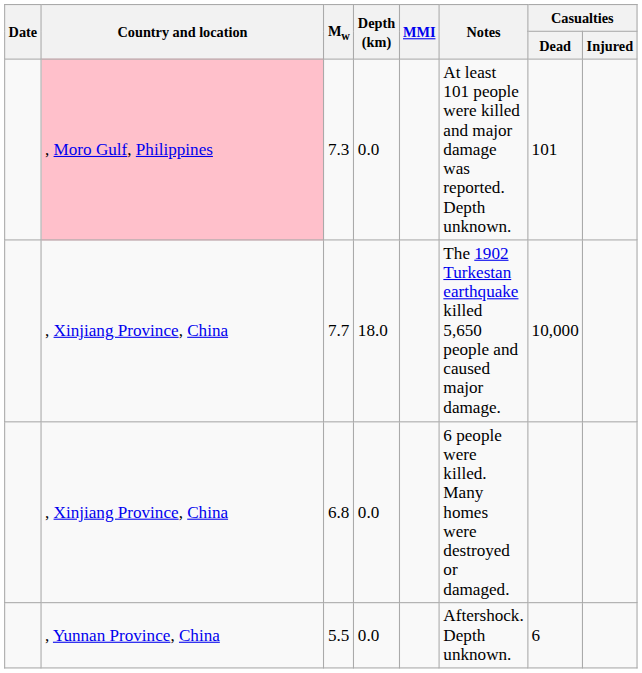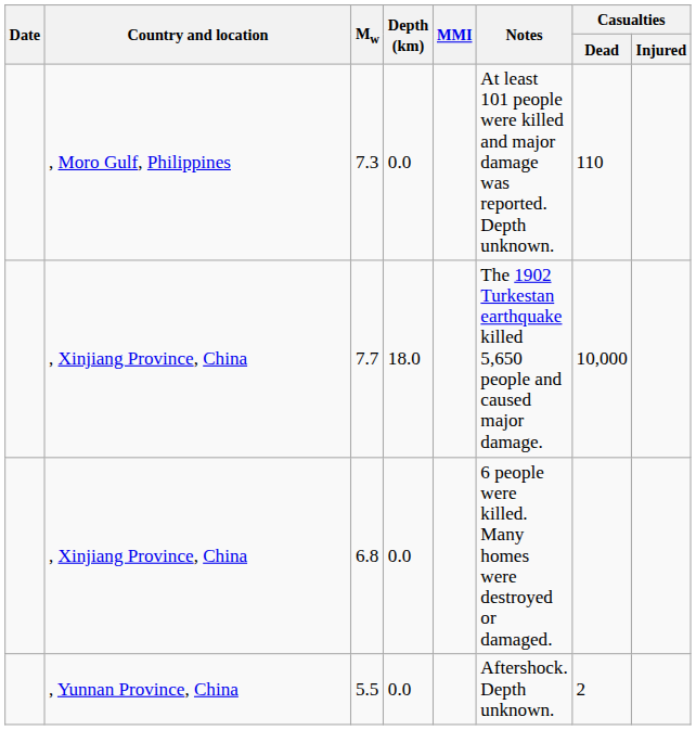7.3 | Country and location: pink background -> no background
7.3 | Casualties / Dead: 101 -> 110
5.5 | Casualties / Dead: 6 -> 2
